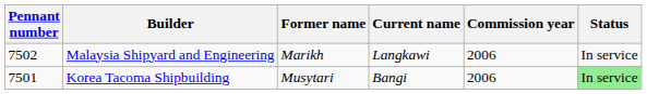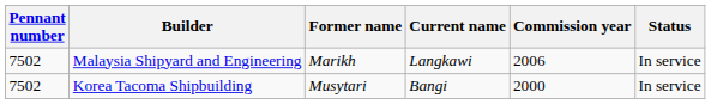Korea Tacoma Shipbuilding | Pennant number: 7501 -> 7502
Korea Tacoma Shipbuilding | Commission year: 2006 -> 2000
Korea Tacoma Shipbuilding | Status: lightgreen background -> no background
